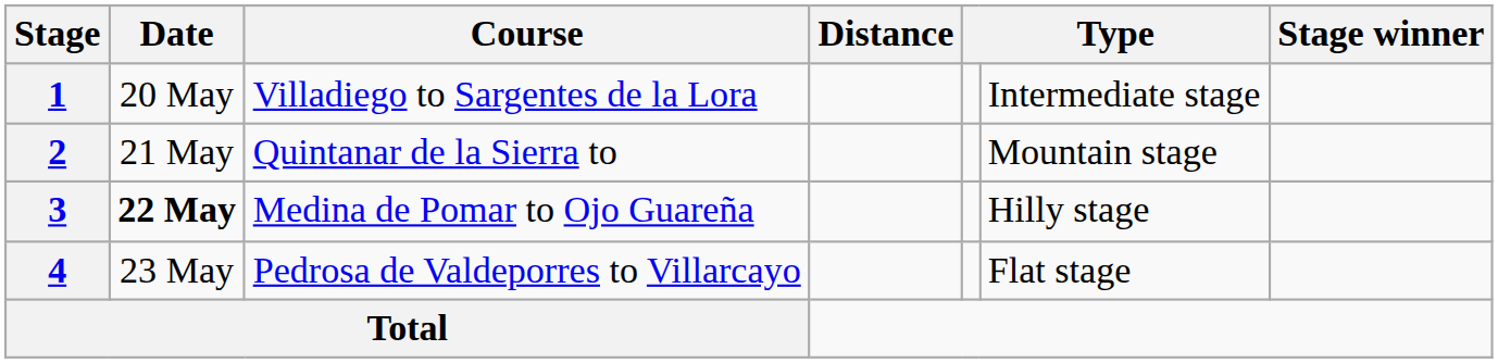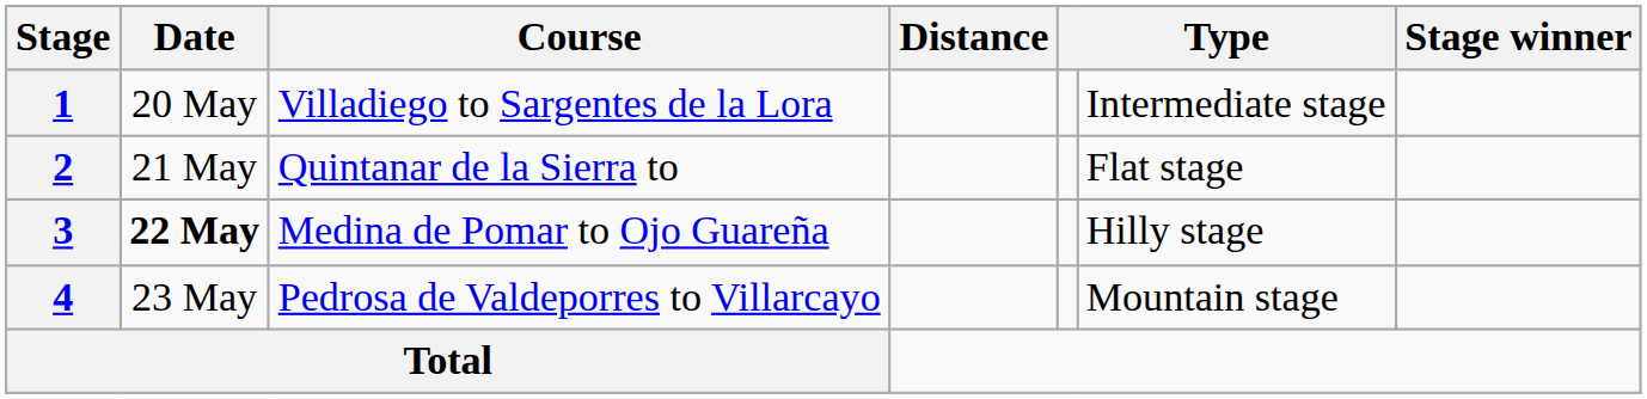2 | column 6: Mountain stage -> Flat stage
4 | column 6: Flat stage -> Mountain stage
